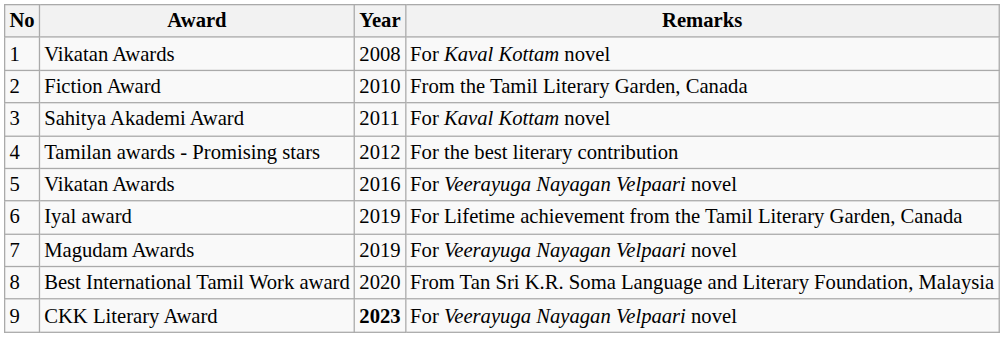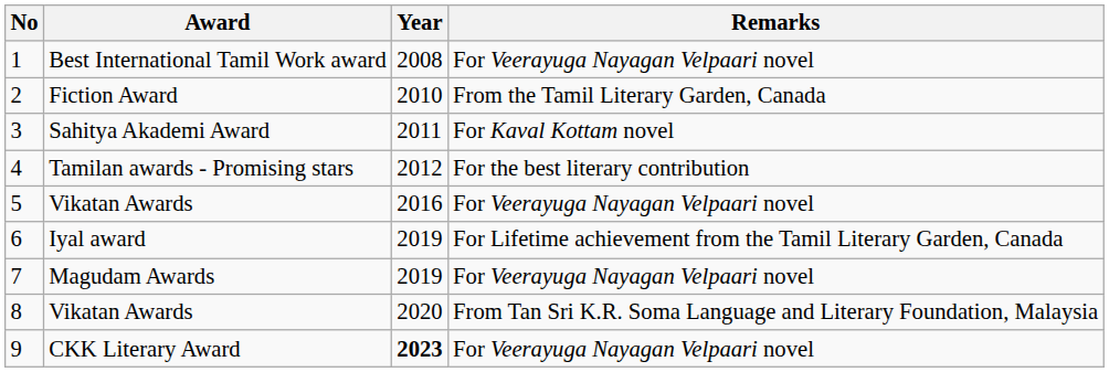1 | Award: Vikatan Awards -> Best International Tamil Work award
1 | Remarks: For Kaval Kottam novel -> For Veerayuga Nayagan Velpaari novel
8 | Award: Best International Tamil Work award -> Vikatan Awards
